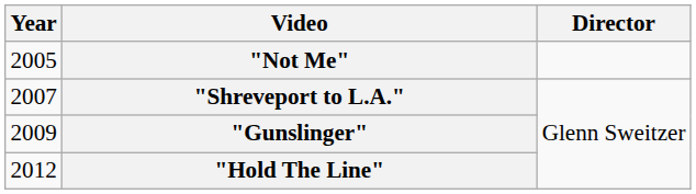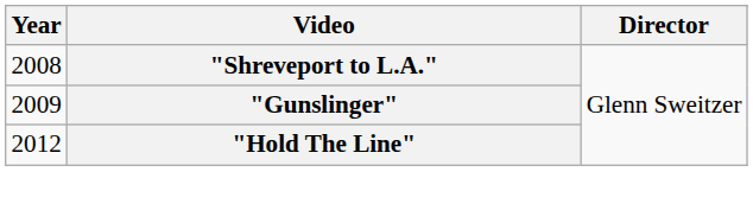- row: 2005 | "Not Me"
"Shreveport to L.A." | Year: 2007 -> 2008
